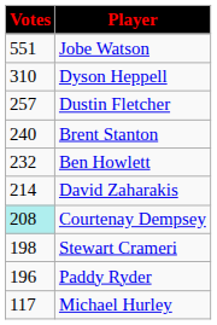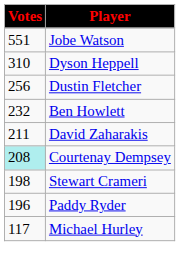Dustin Fletcher | Votes: 257 -> 256
- row: 240 | Brent Stanton
David Zaharakis | Votes: 214 -> 211
